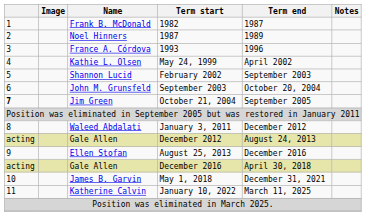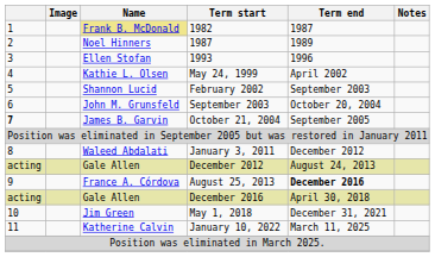1982 | Name: no background -> khaki background
1993 | Name: France A. Córdova -> Ellen Stofan
October 21, 2004 | Name: Jim Green -> James B. Garvin
August 25, 2013 | Name: Ellen Stofan -> France A. Córdova
August 25, 2013 | Term end: normal -> bold
May 1, 2018 | Name: James B. Garvin -> Jim Green
